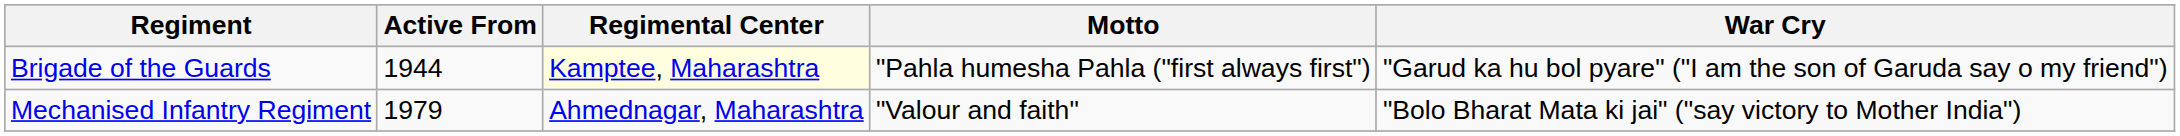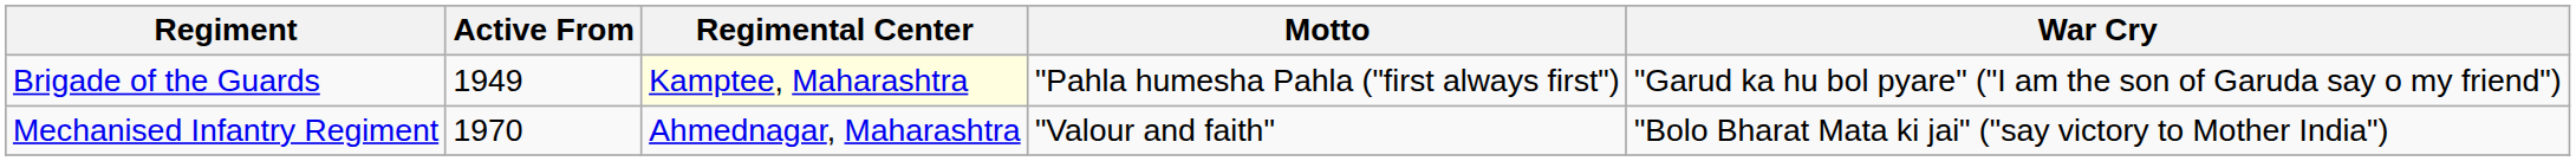Brigade of the Guards | Active From: 1944 -> 1949
Mechanised Infantry Regiment | Active From: 1979 -> 1970
